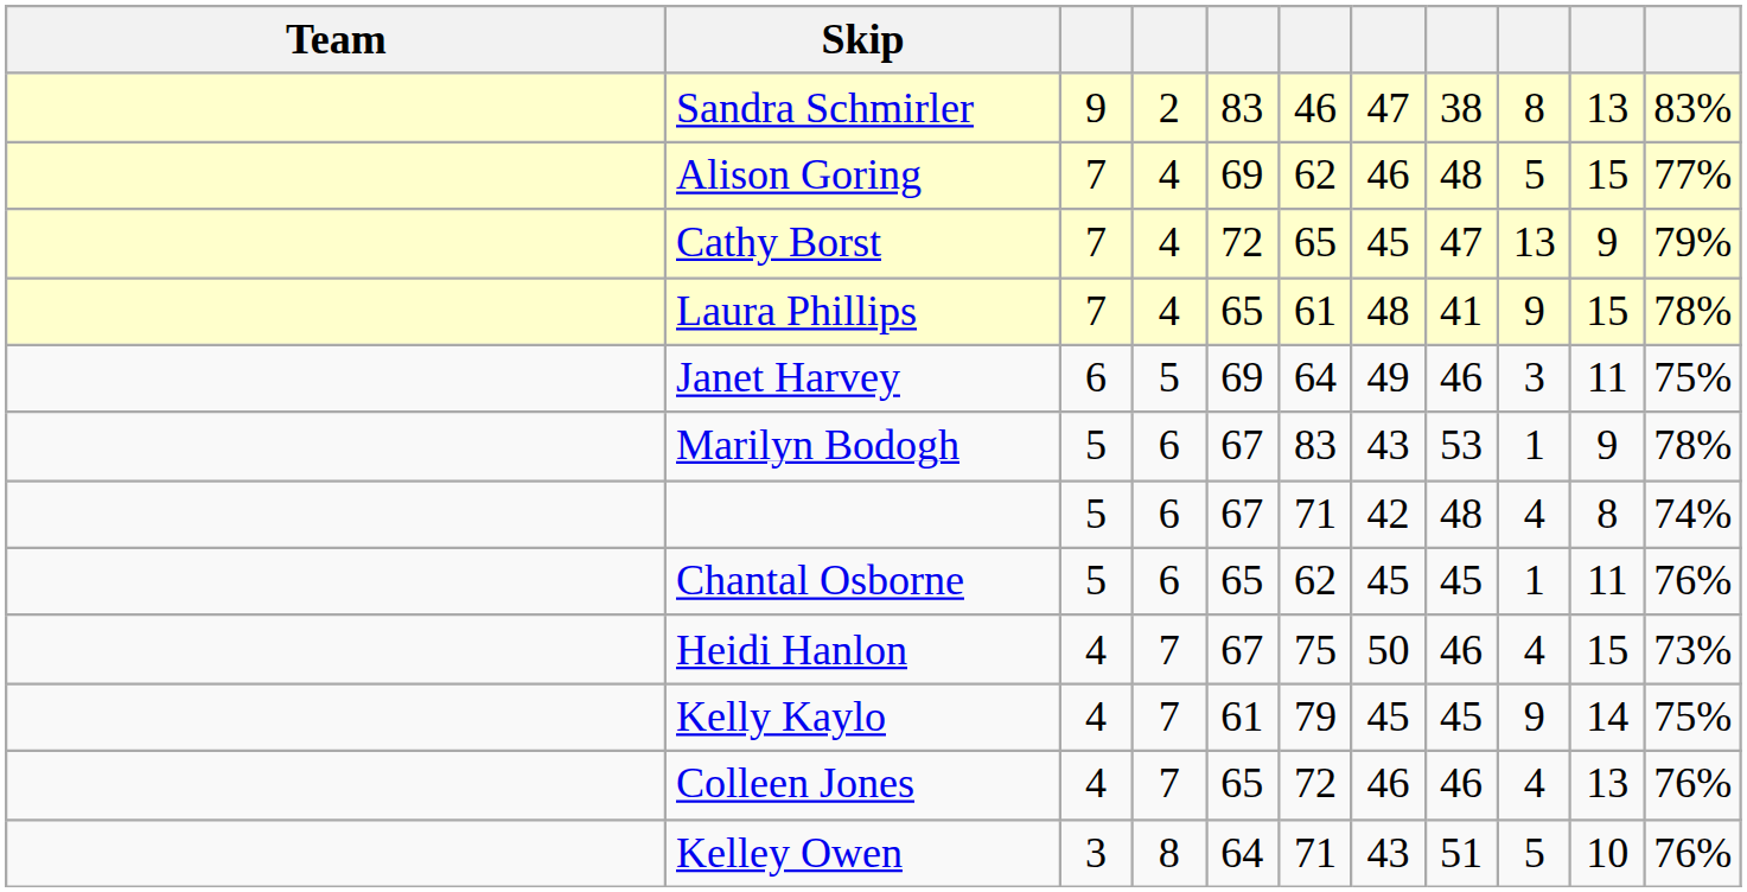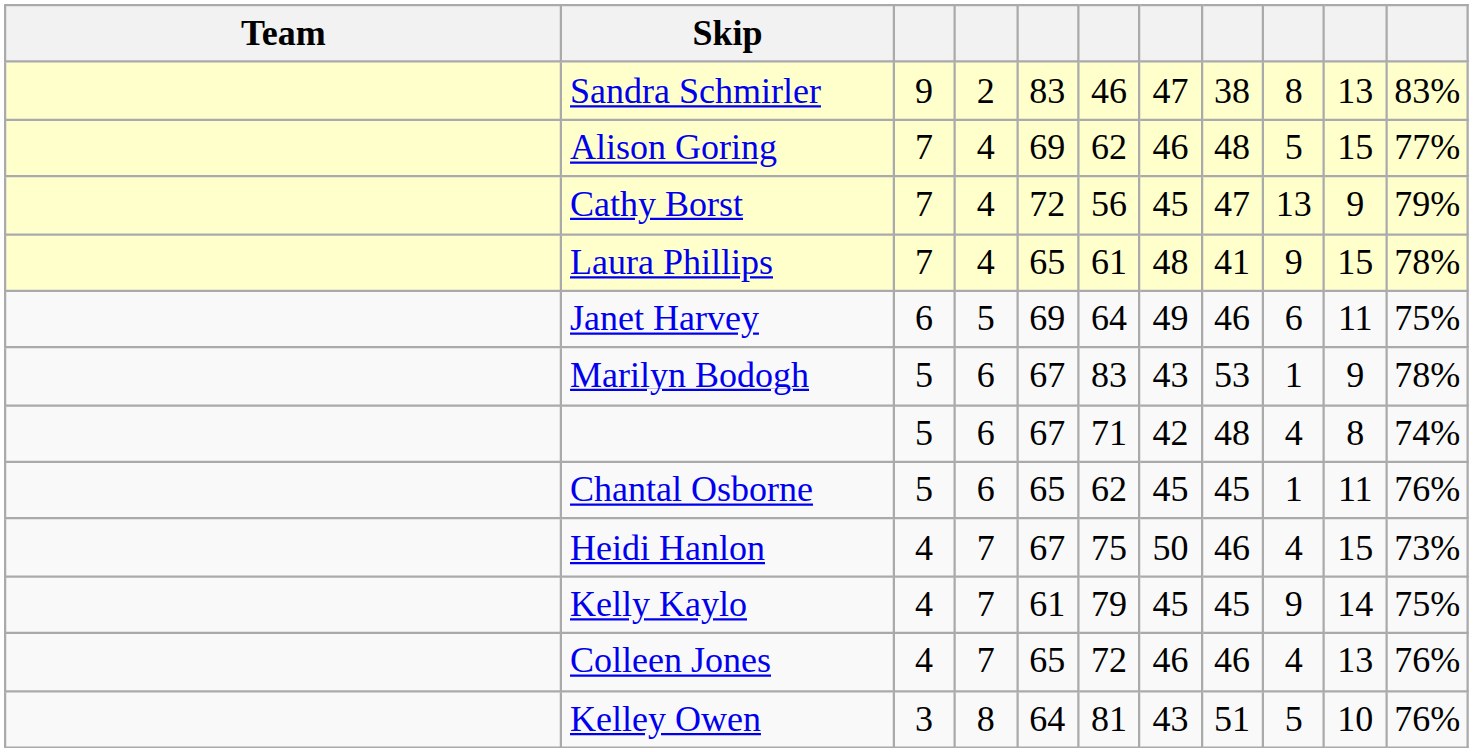Cathy Borst | column 6: 65 -> 56
Janet Harvey | column 9: 3 -> 6
Kelley Owen | column 6: 71 -> 81
